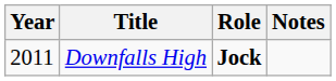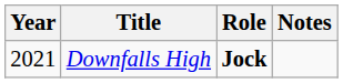Downfalls High | Year: 2011 -> 2021
